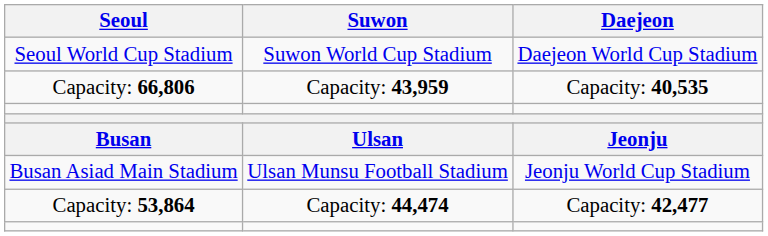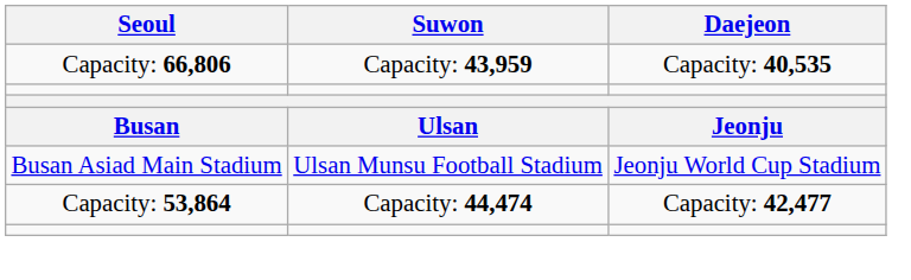- row: Seoul World Cup Stadium | Suwon World Cup Stadium | Daejeon World Cup Stadium
